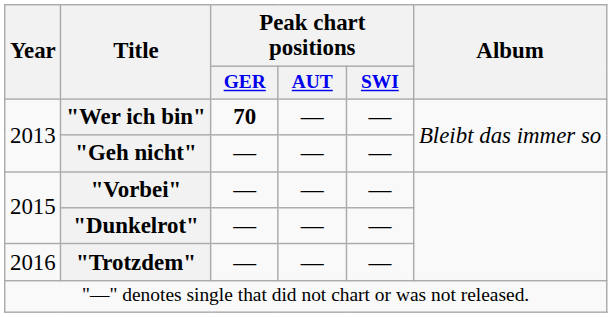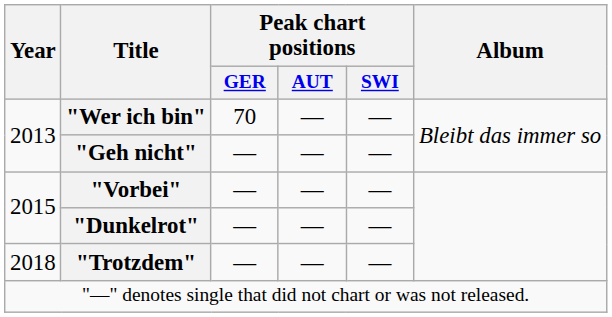"Wer ich bin" | Peak chart positions / GER: bold -> normal
"Trotzdem" | Year: 2016 -> 2018
